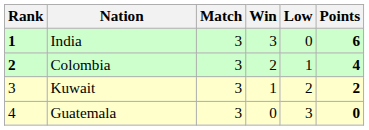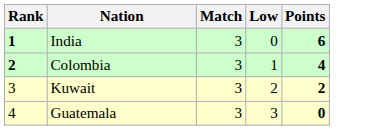- column: Win | 3 | 2 | 1 | 0
